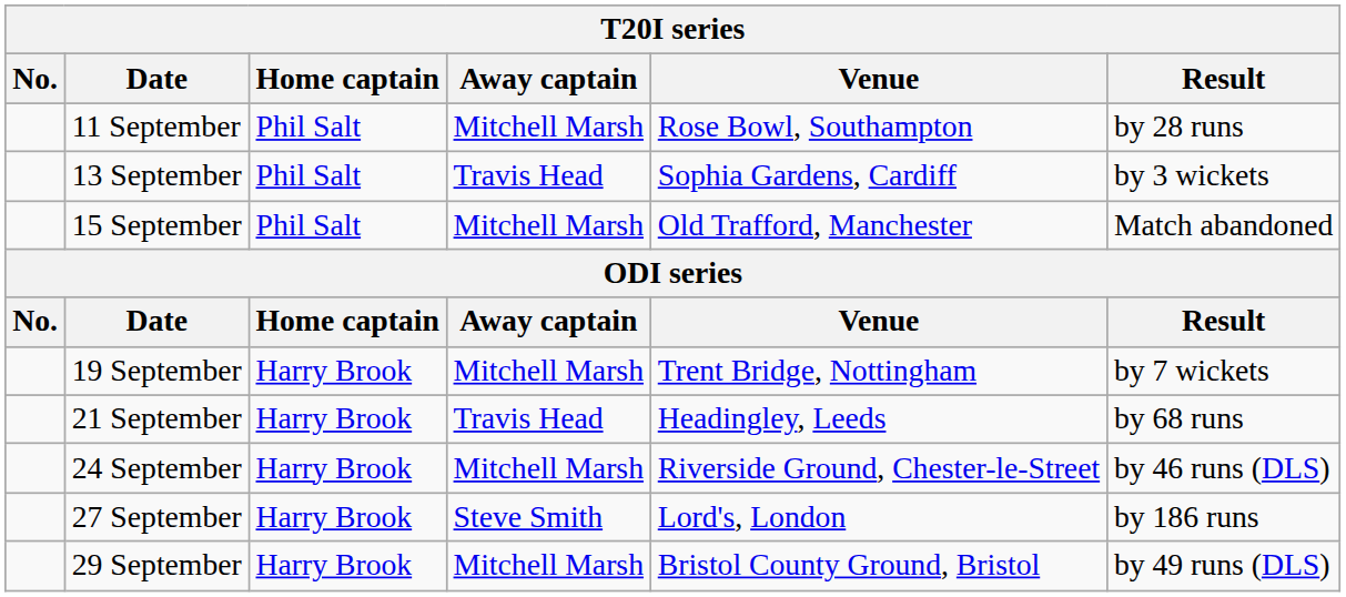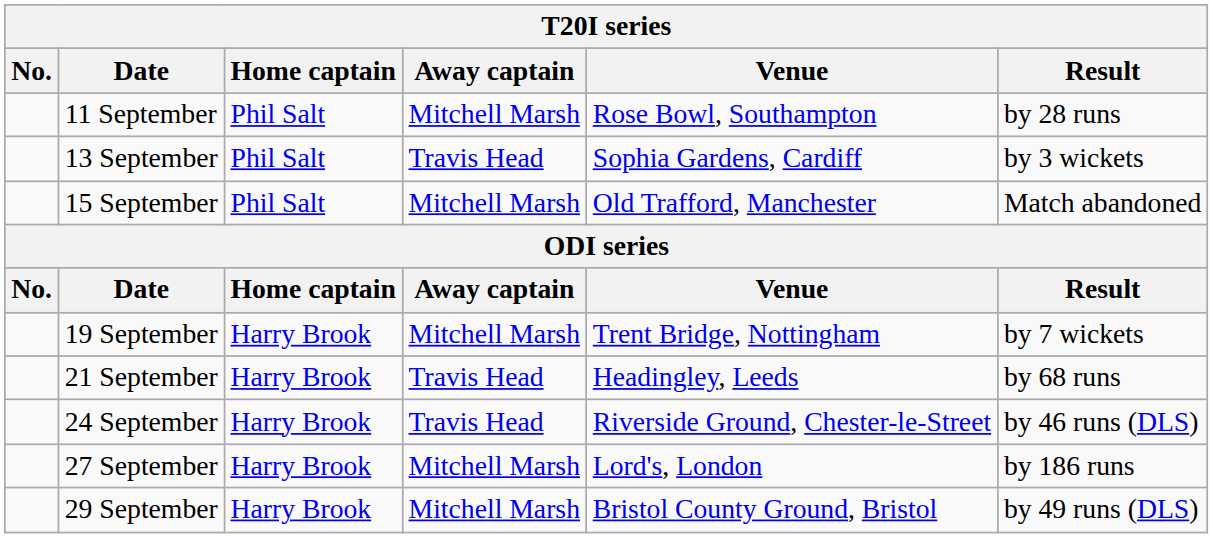24 September | Away captain: Mitchell Marsh -> Travis Head
27 September | Away captain: Steve Smith -> Mitchell Marsh
